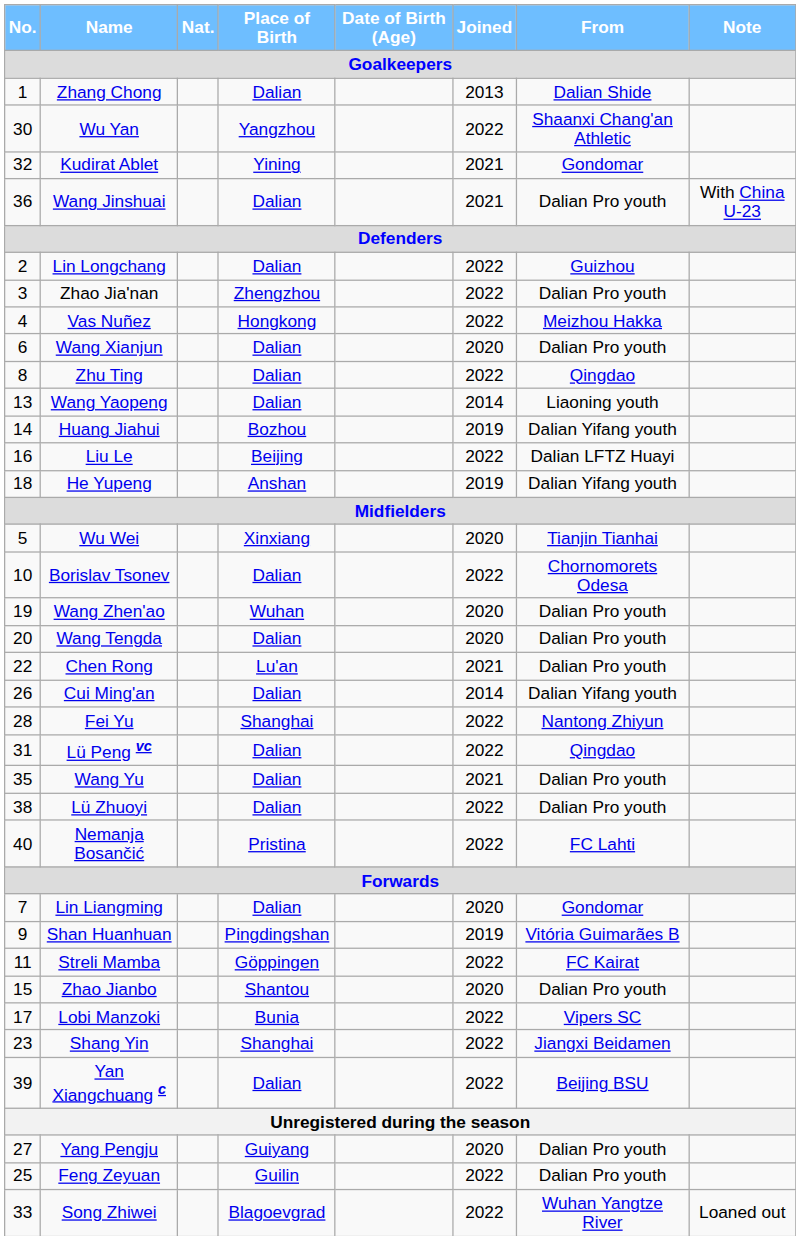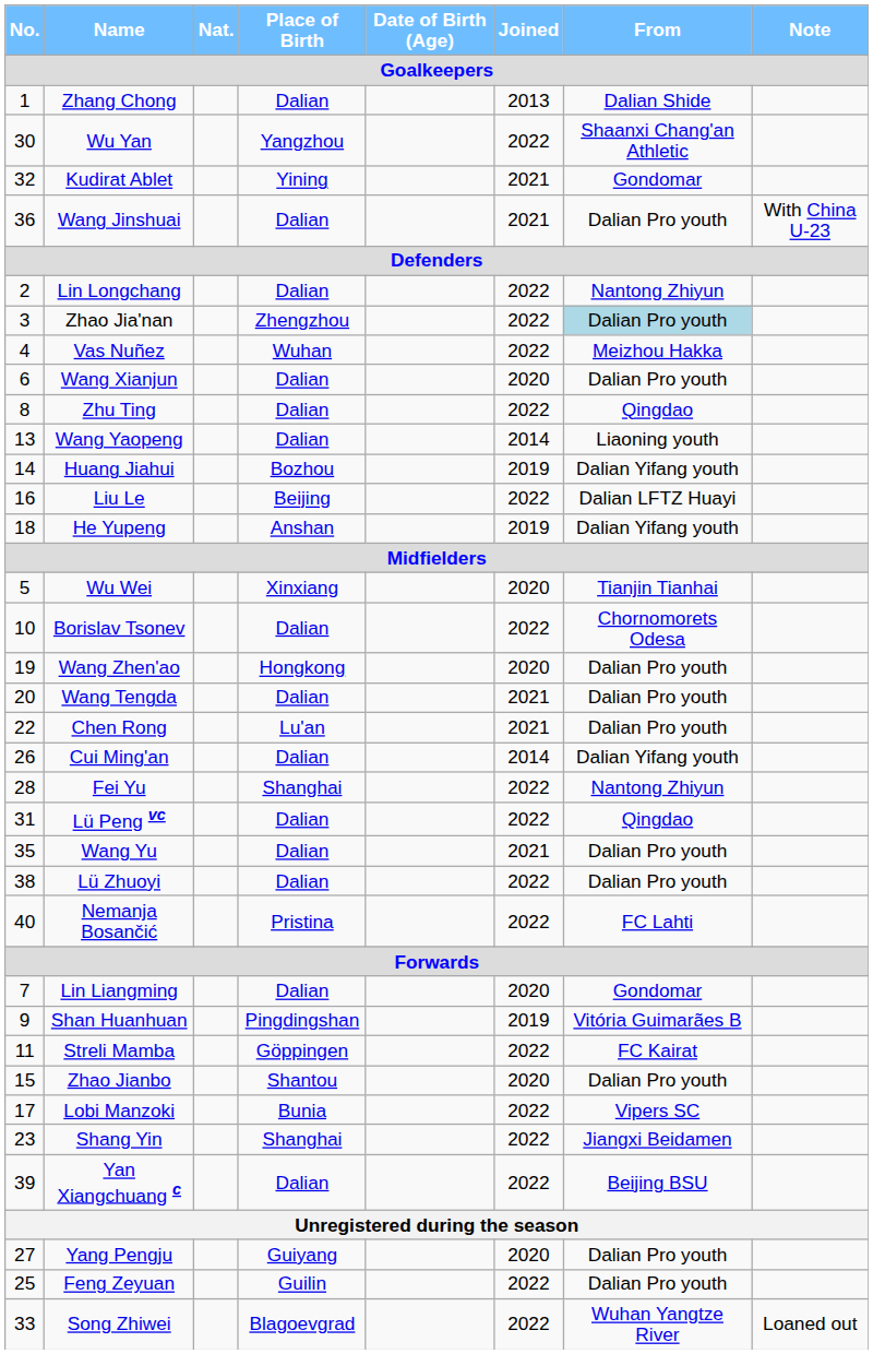Lin Longchang | From: Guizhou -> Nantong Zhiyun
Zhao Jia'nan | From: no background -> lightblue background
Vas Nuñez | Place of Birth: Hongkong -> Wuhan
Wang Zhen'ao | Place of Birth: Wuhan -> Hongkong
Wang Tengda | Joined: 2020 -> 2021
